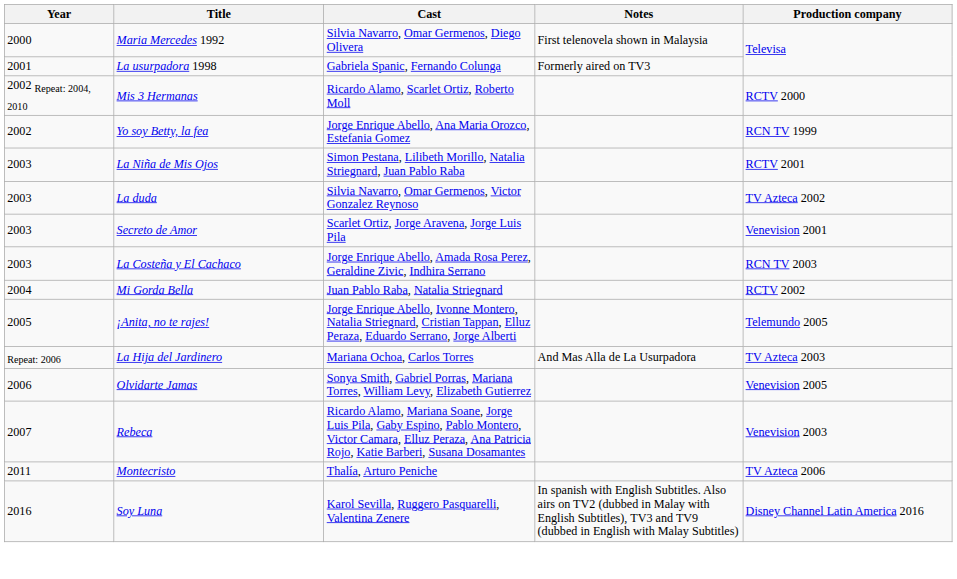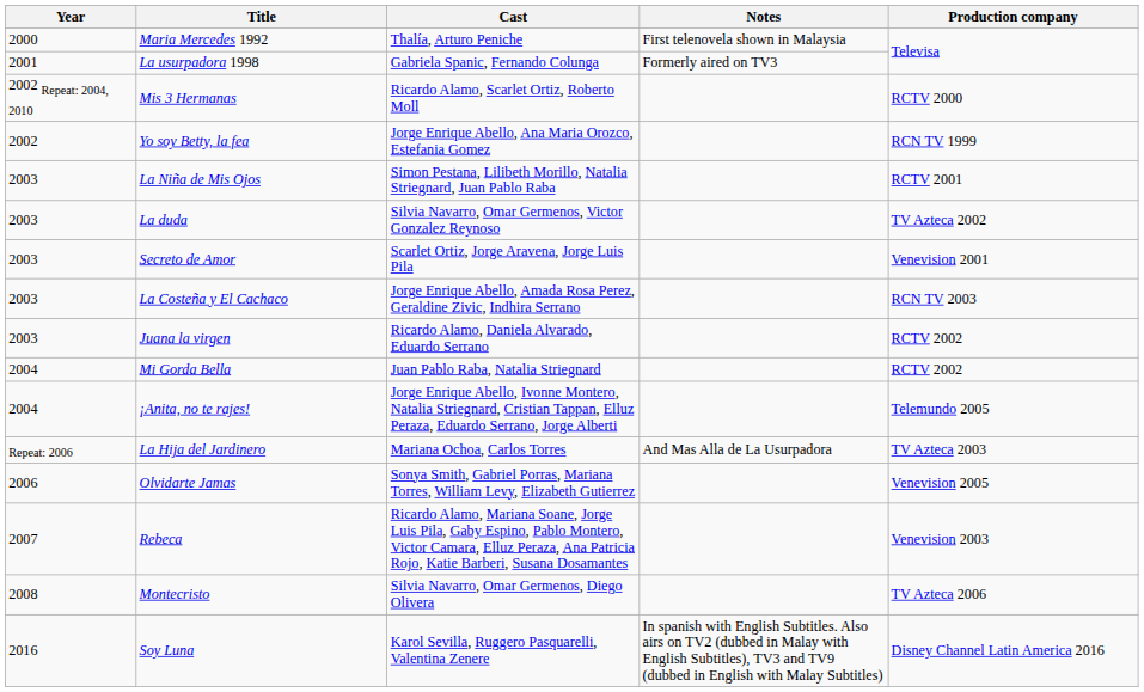Maria Mercedes 1992 | Cast: Silvia Navarro, Omar Germenos, Diego Olivera -> Thalía, Arturo Peniche
+ row: 2003 | Juana la virgen | Ricardo Alamo, Daniela Alvarado, Eduardo Serrano | RCTV 2002
¡Anita, no te rajes! | Year: 2005 -> 2004
Montecristo | Year: 2011 -> 2008
Montecristo | Cast: Thalía, Arturo Peniche -> Silvia Navarro, Omar Germenos, Diego Olivera
